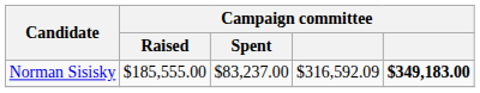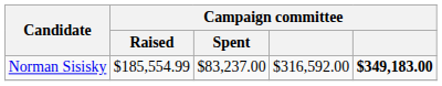Norman Sisisky | Campaign committee / Raised: $185,555.00 -> $185,554.99
Norman Sisisky | column 4: $316,592.09 -> $316,592.00
